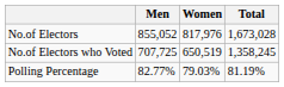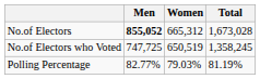No.of Electors | Men: normal -> bold
No.of Electors | Women: 817,976 -> 665,312
No.of Electors who Voted | Men: 707,725 -> 747,725
